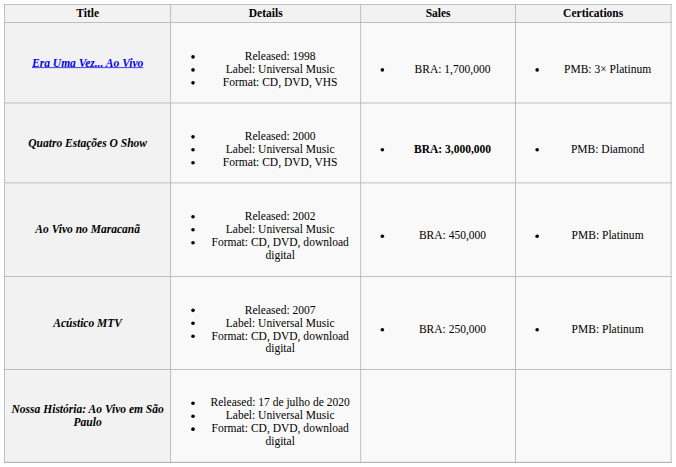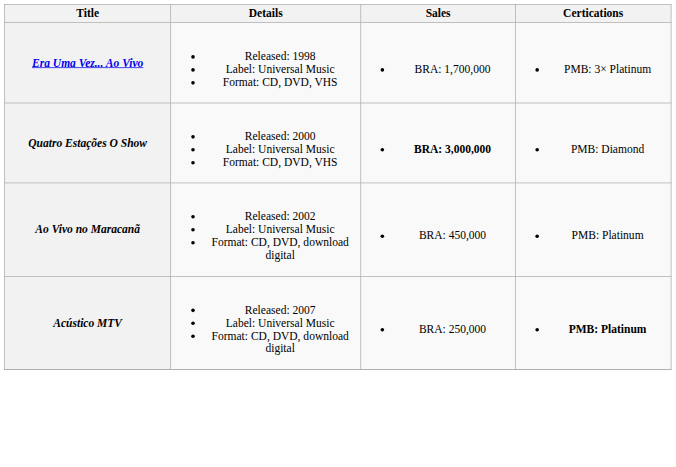Acústico MTV | Certications: normal -> bold
- row: Nossa História: Ao Vivo em São Paulo | Released: 17 de julho de 2020 Label: Universal Music Format: CD, DVD, download digital
